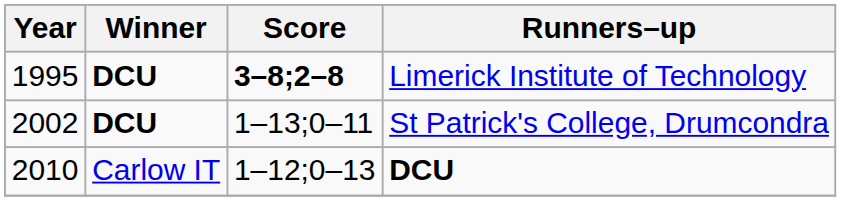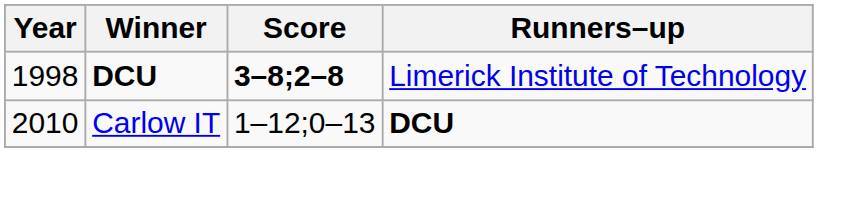Limerick Institute of Technology | Year: 1995 -> 1998
- row: 2002 | DCU | 1–13;0–11 | St Patrick's College, Drumcondra
